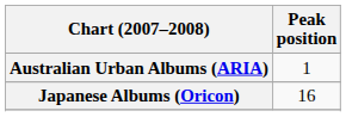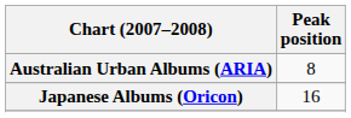Australian Urban Albums (ARIA) | Peak position: 1 -> 8
